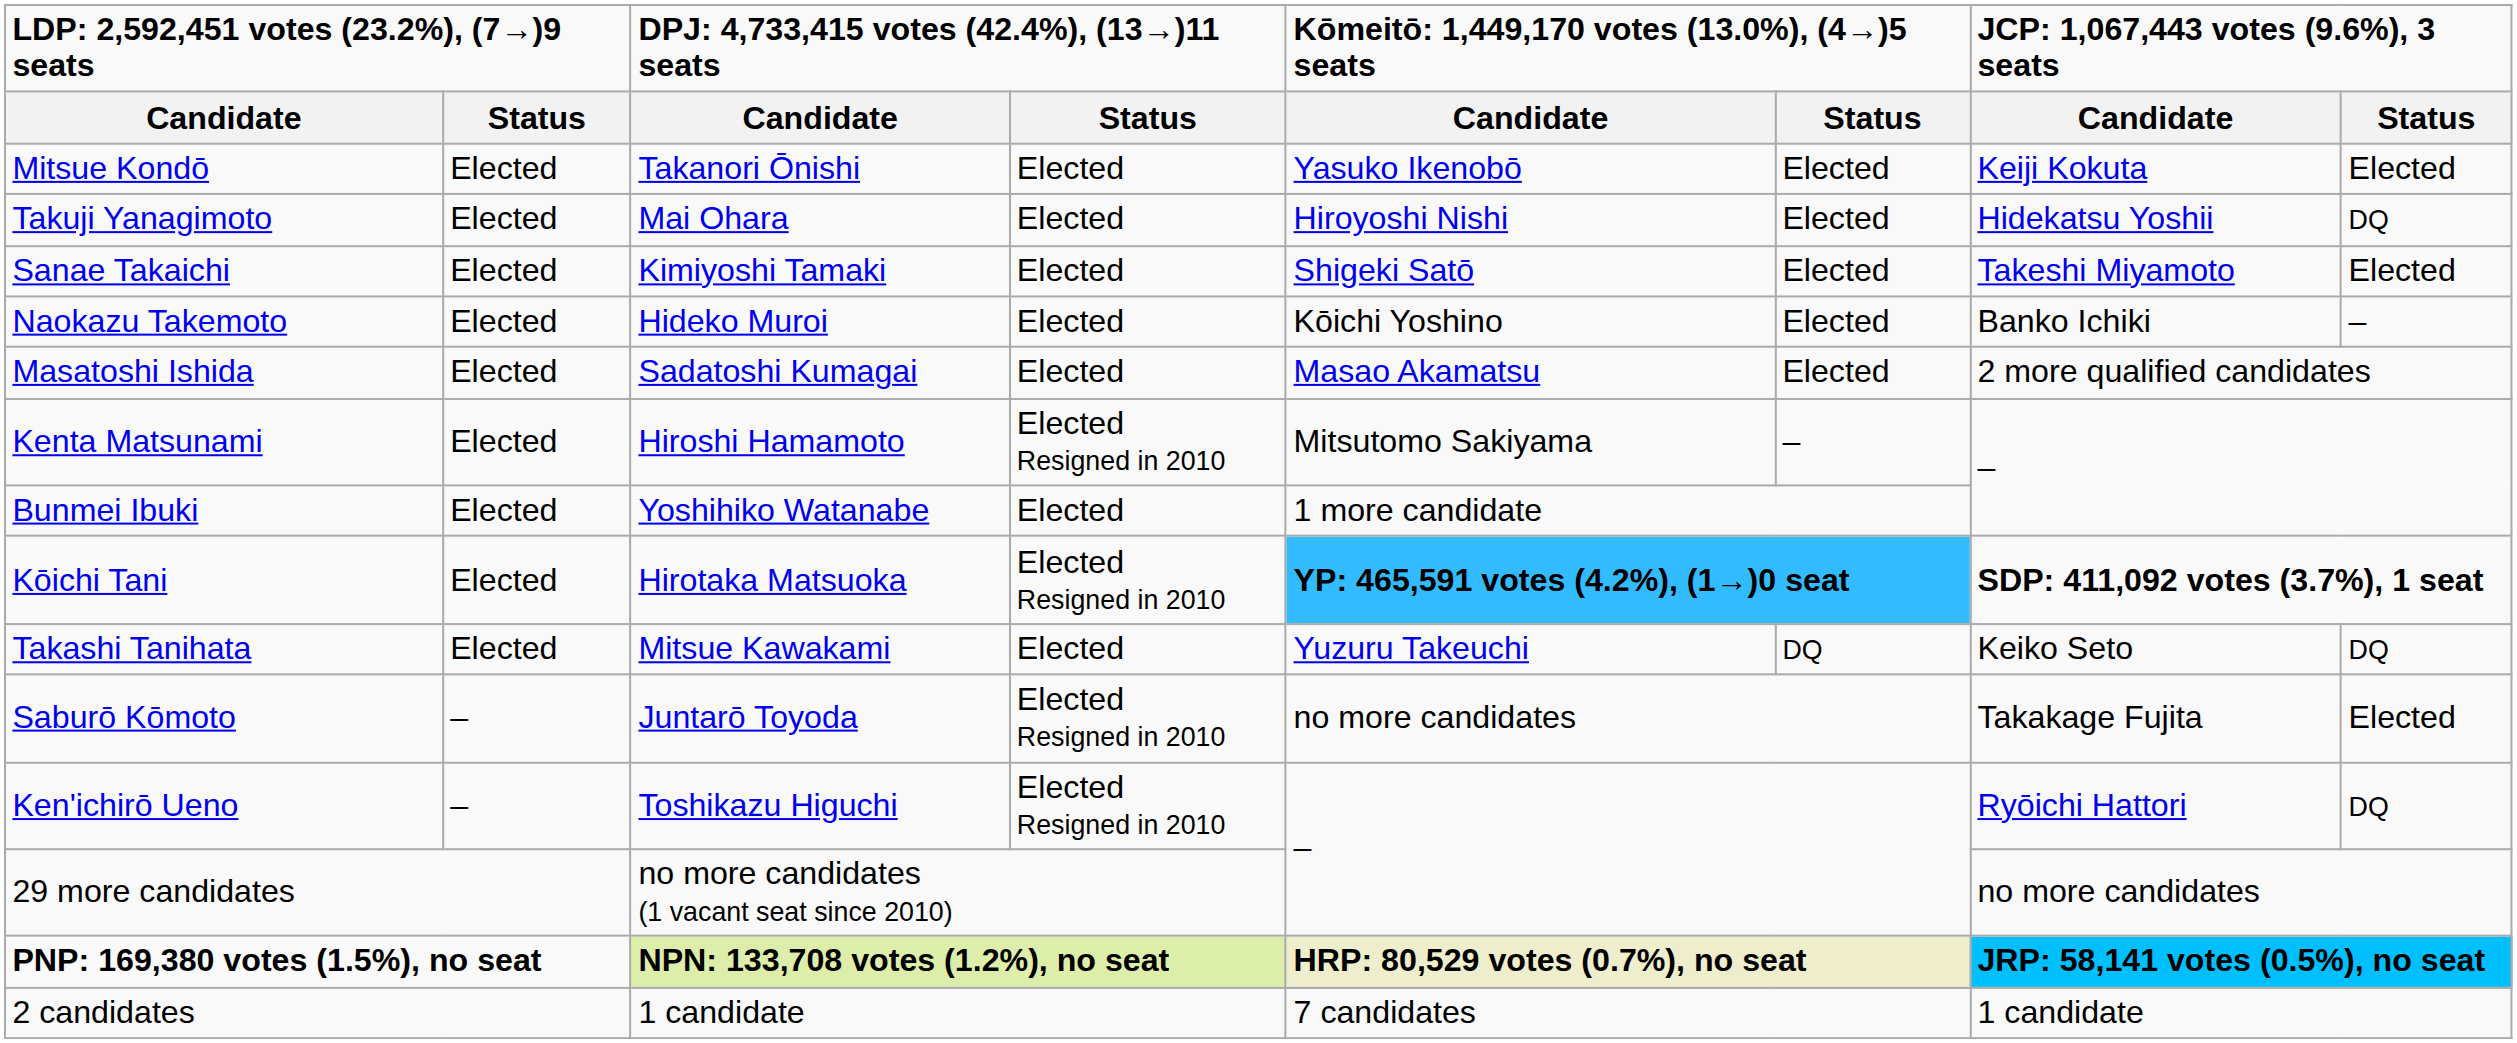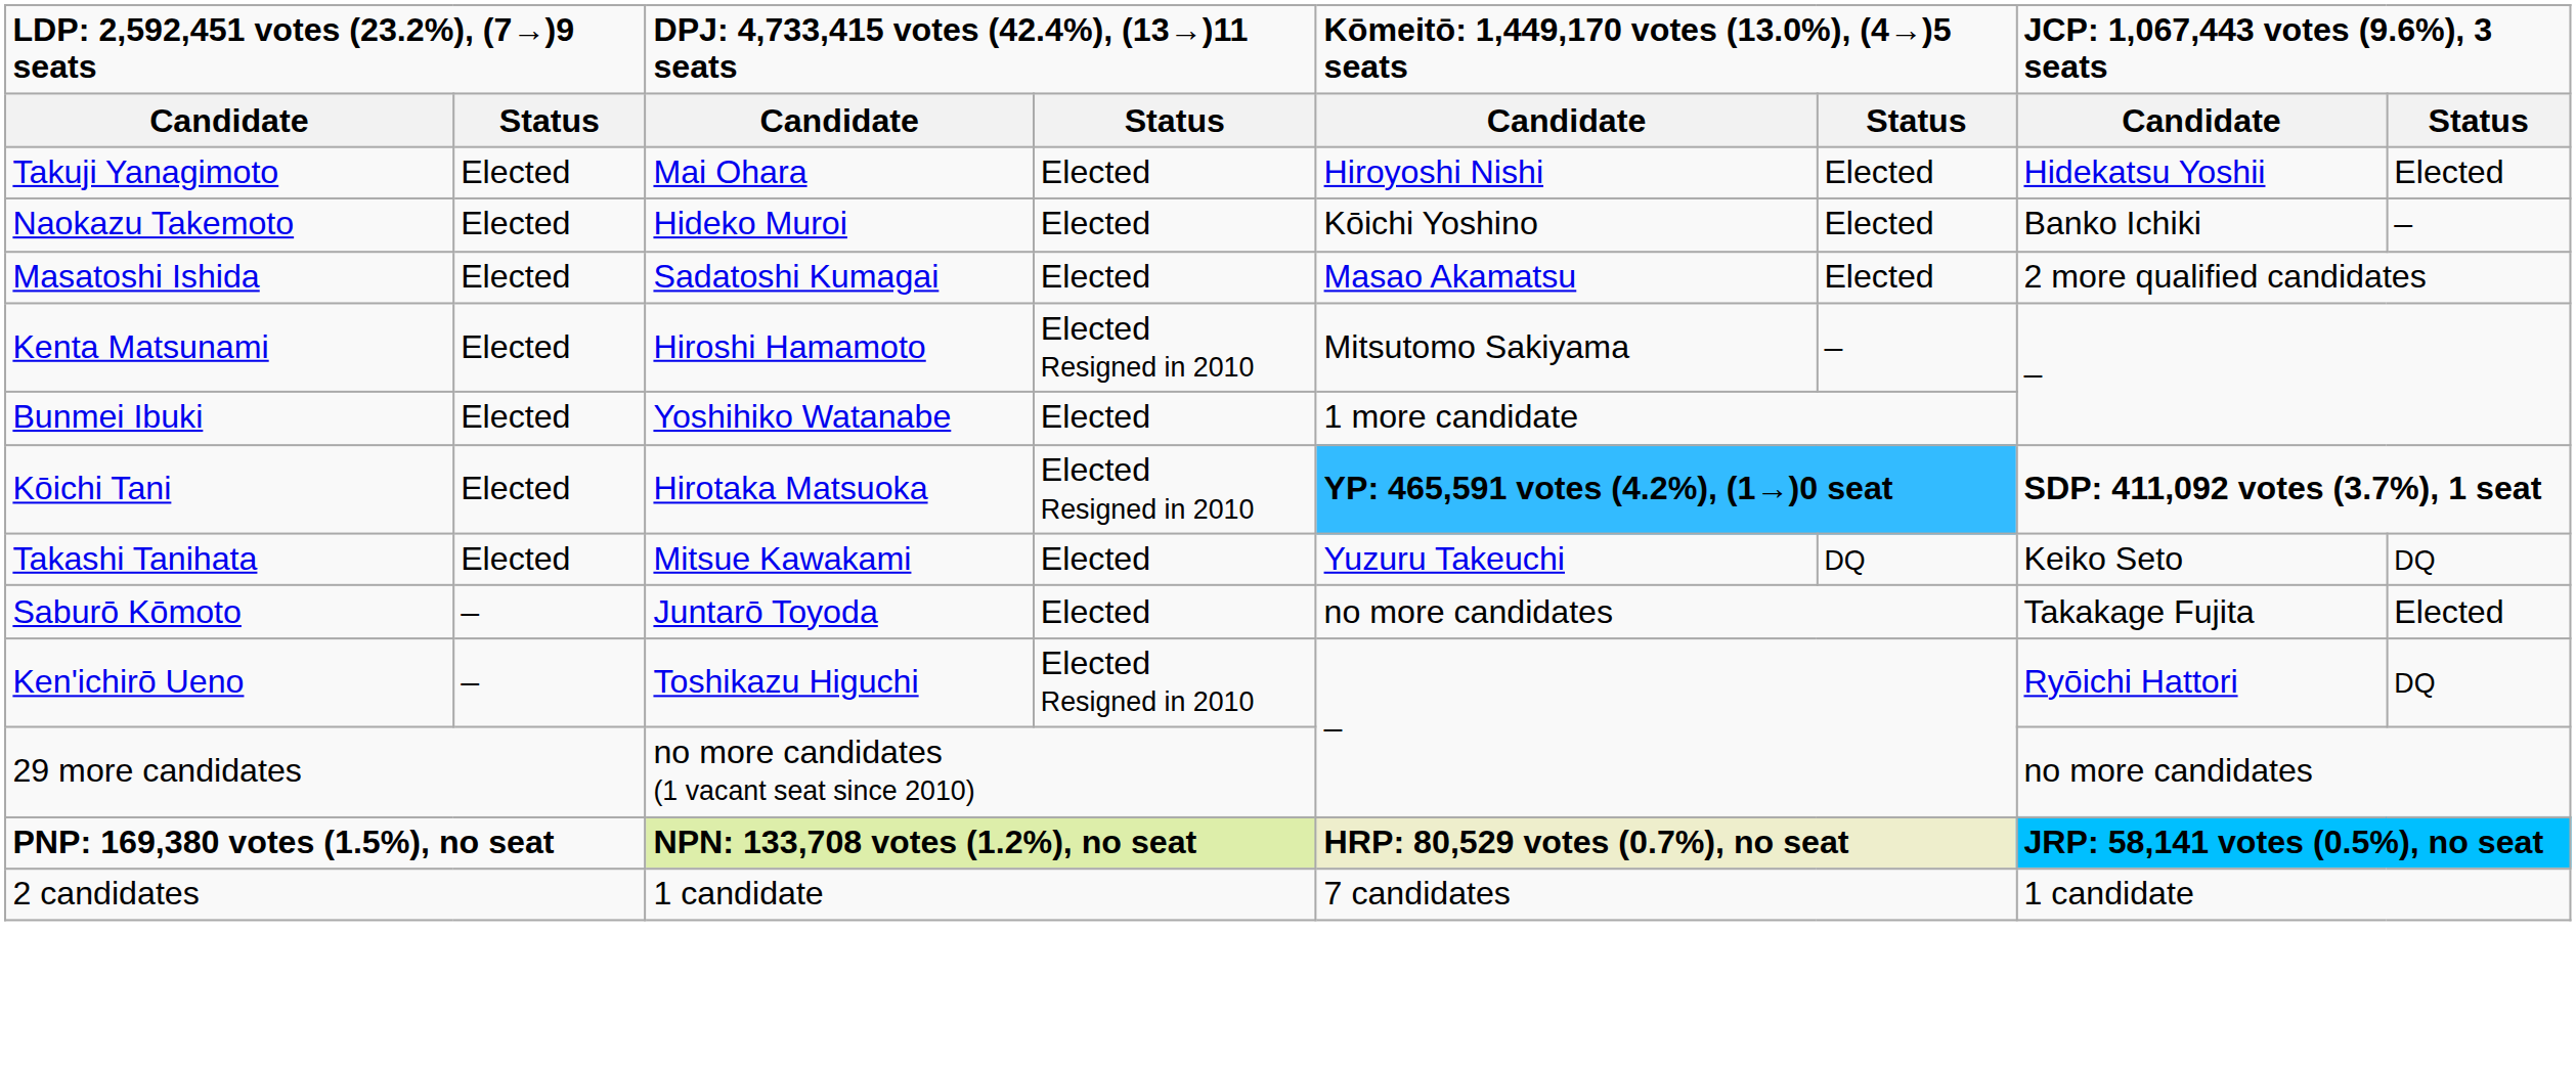- row: Mitsue Kondō | Elected | Takanori Ōnishi | Elected | Yasuko Ikenobō | Elected | Keiji Kokuta | Elected
Takuji Yanagimoto | column 8: DQ -> Elected
- row: Sanae Takaichi | Elected | Kimiyoshi Tamaki | Elected | Shigeki Satō | Elected | Takeshi Miyamoto | Elected
Saburō Kōmoto | column 4: Elected Resigned in 2010 -> Elected
